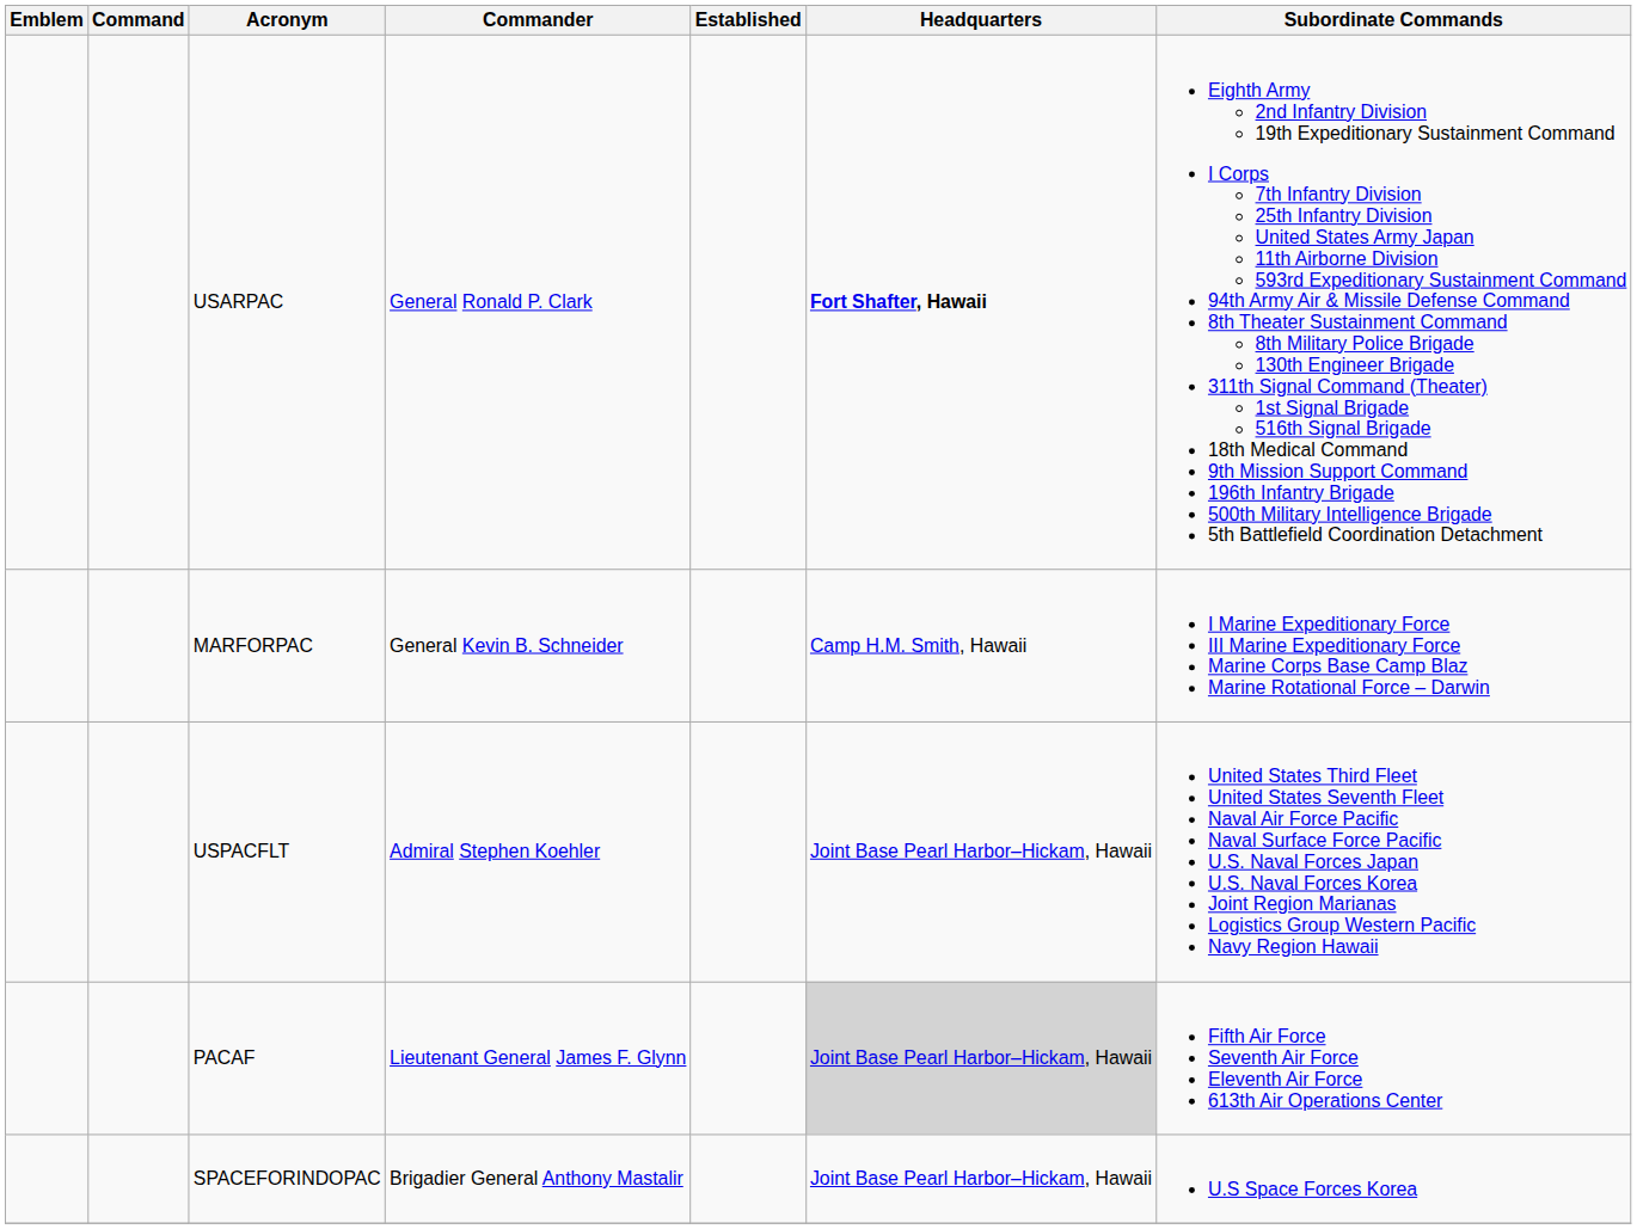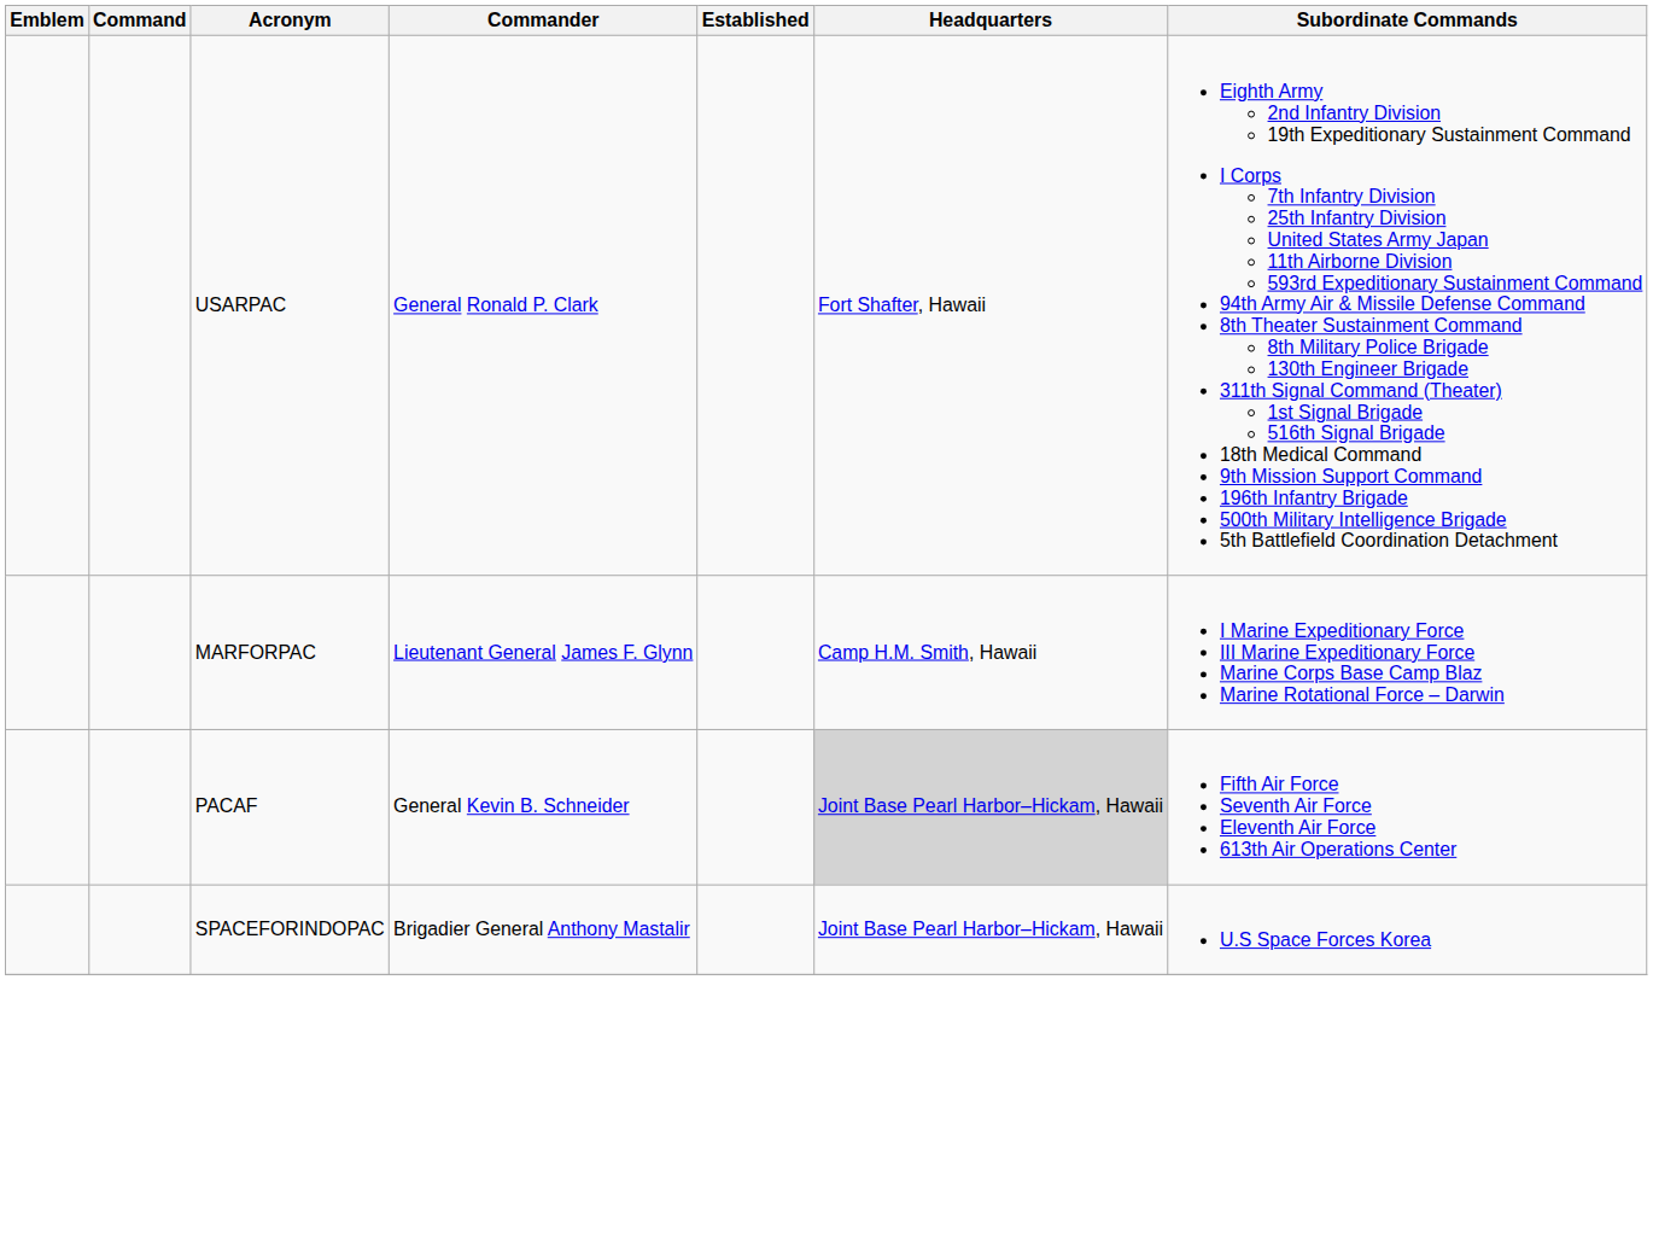USARPAC | Headquarters: bold -> normal
MARFORPAC | Commander: General Kevin B. Schneider -> Lieutenant General James F. Glynn
- row: USPACFLT | Admiral Stephen Koehler | Joint Base Pearl Harbor–Hickam, Hawaii | United States Third Fleet United States Seventh Fleet Naval Air Force Pacific Naval Surface Force Pacific U.S. Naval Forces Japan U.S. Naval Forces Korea Joint Region Marianas Logistics Group Western Pacific Navy Region Hawaii
PACAF | Commander: Lieutenant General James F. Glynn -> General Kevin B. Schneider
